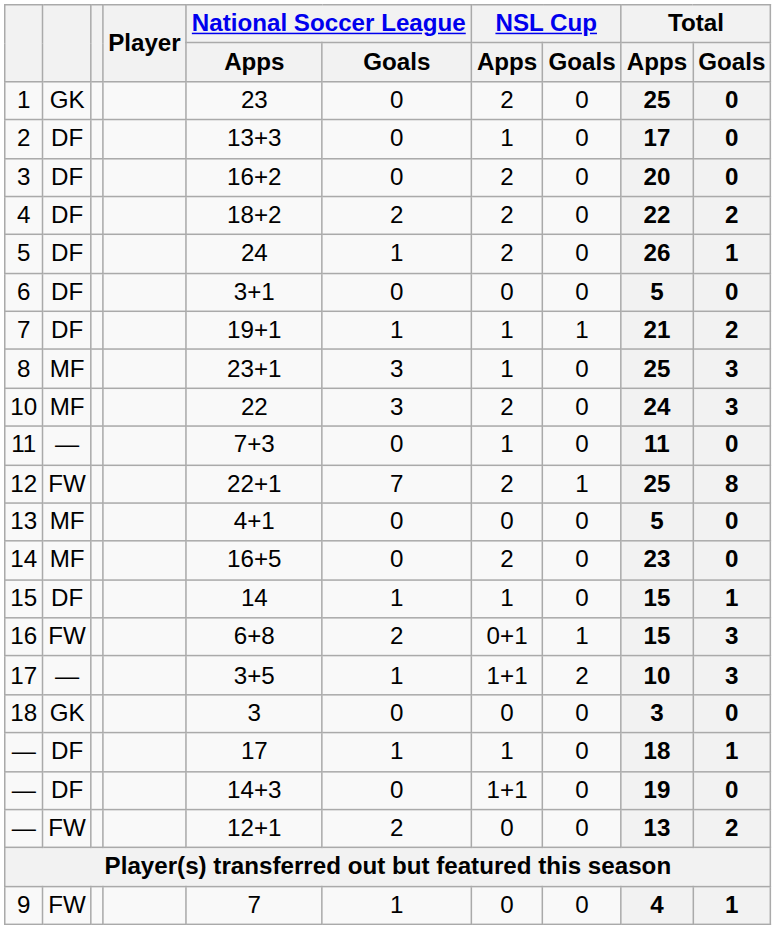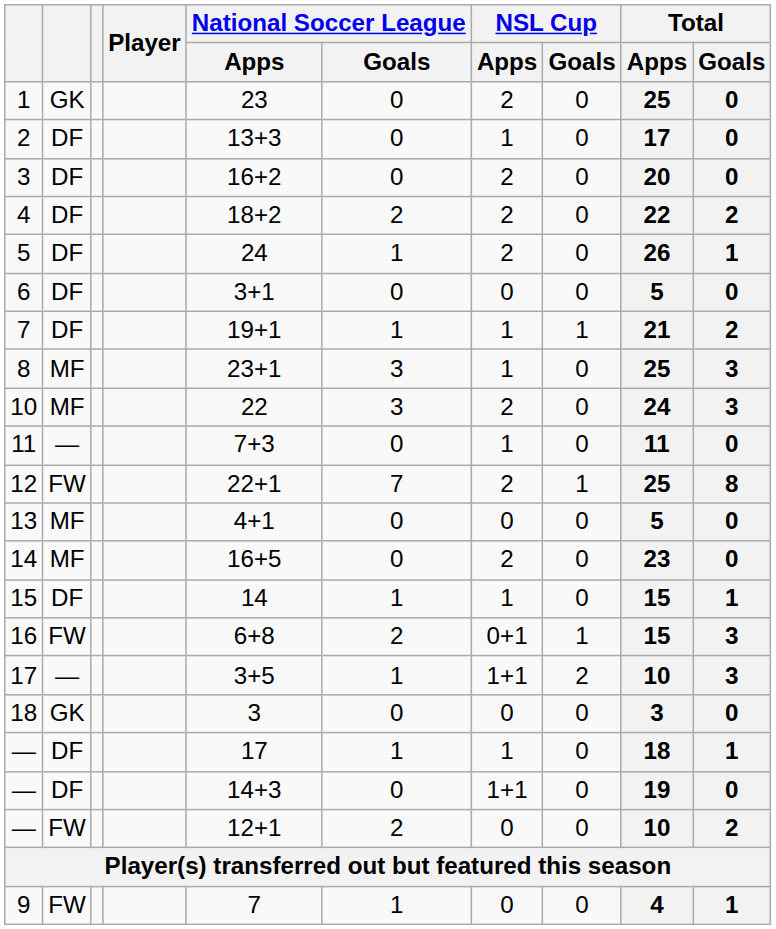— / FW | Total / Apps: 13 -> 10
